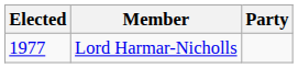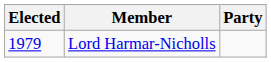Lord Harmar-Nicholls | Elected: 1977 -> 1979
